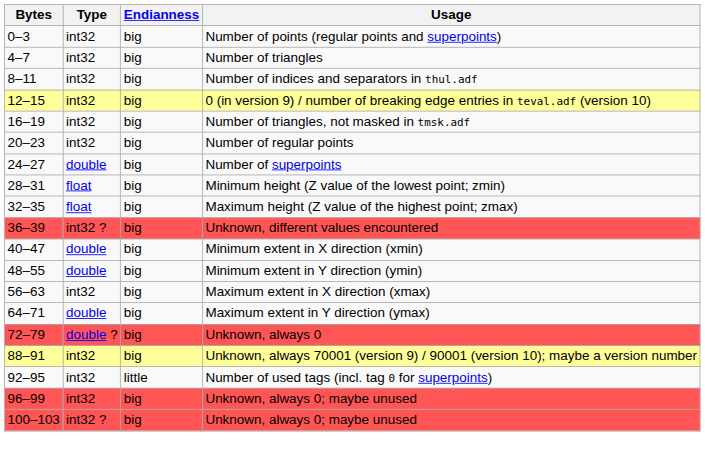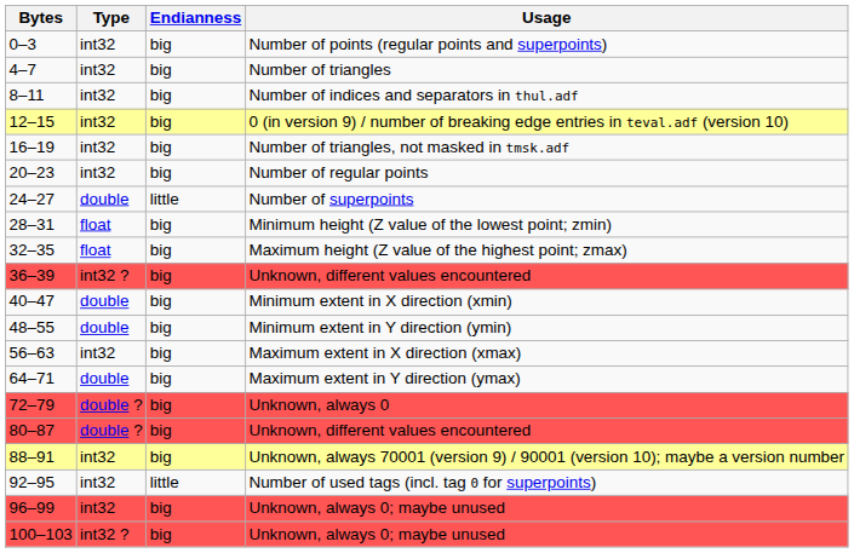Number of superpoints | Endianness: big -> little
+ row: 80–87 | double ? | big | Unknown, different values encountered
